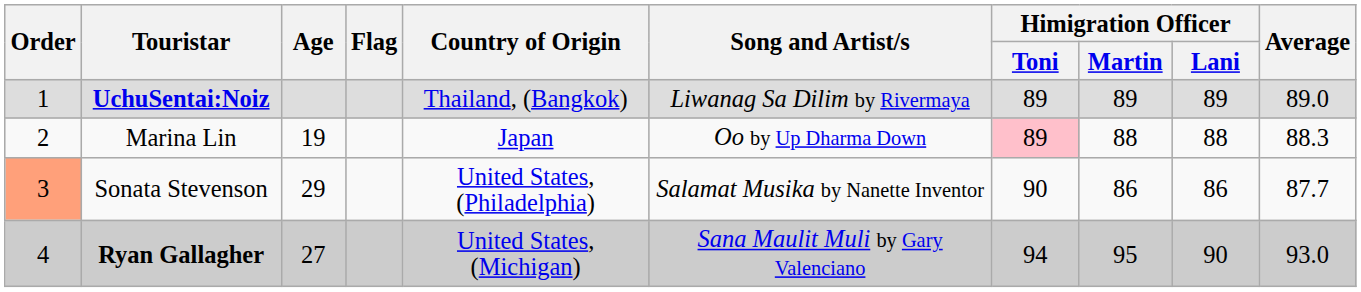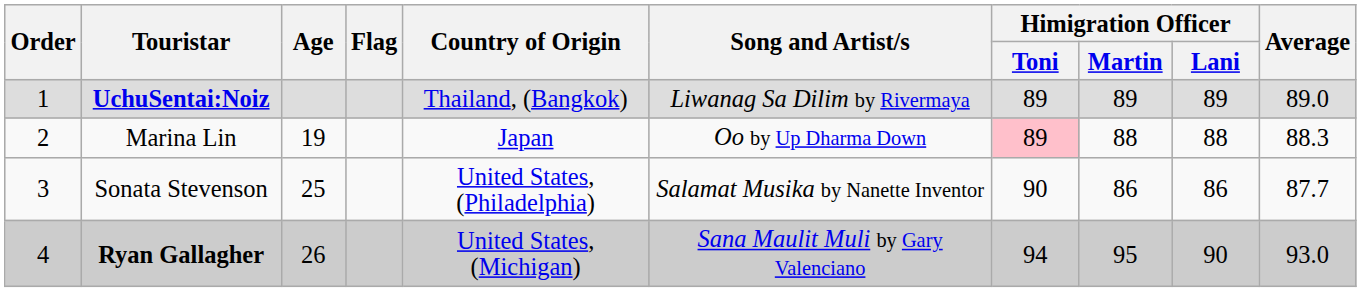Sonata Stevenson | Order: lightsalmon background -> no background
Sonata Stevenson | Age: 29 -> 25
Ryan Gallagher | Age: 27 -> 26
